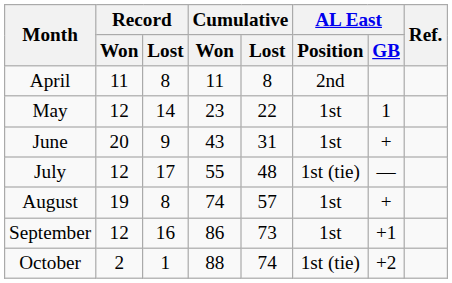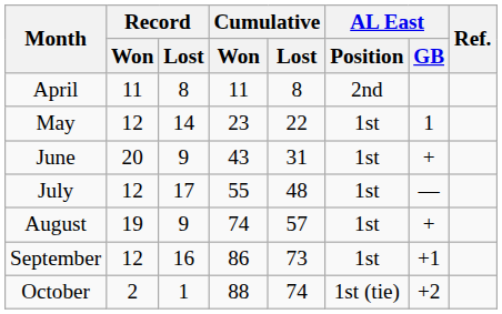July | AL East / Position: 1st (tie) -> 1st
August | Record / Lost: 8 -> 9
